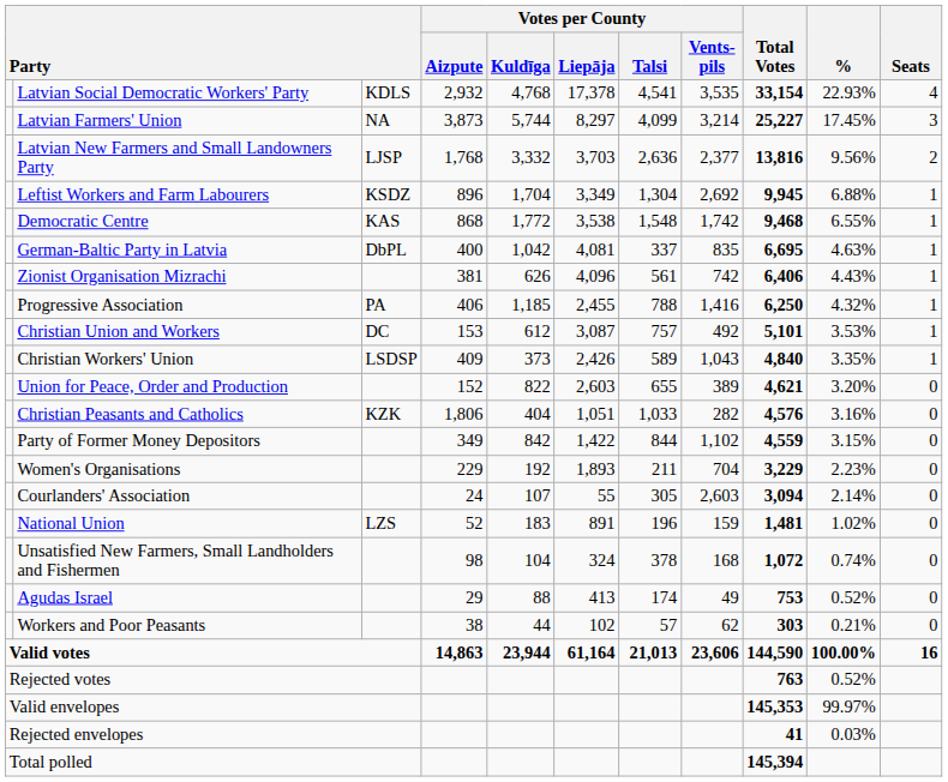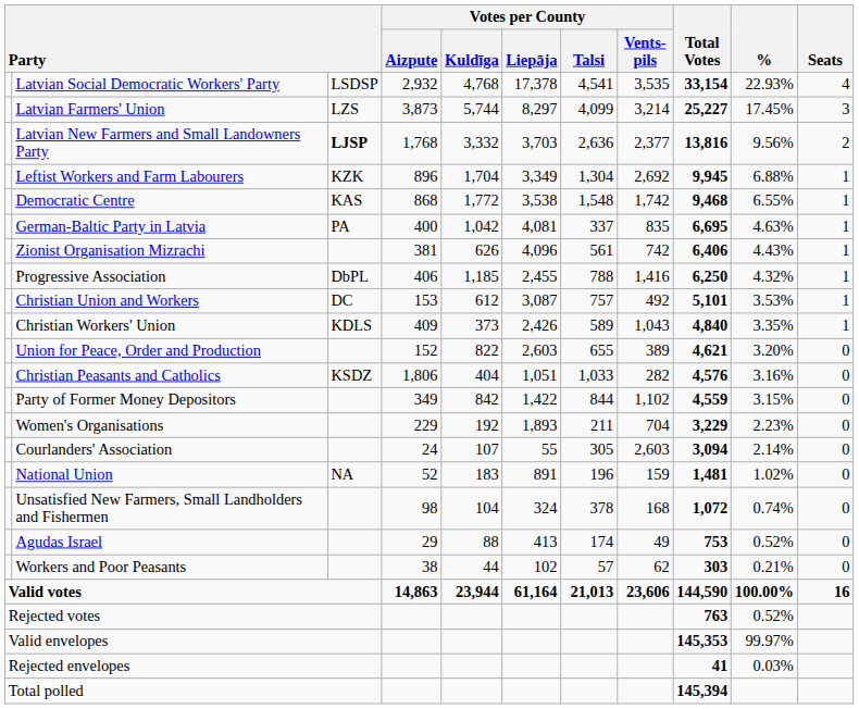Latvian Social Democratic Workers' Party | column 3: KDLS -> LSDSP
Latvian Farmers' Union | column 3: NA -> LZS
Latvian New Farmers and Small Landowners Party | column 3: normal -> bold
Leftist Workers and Farm Labourers | column 3: KSDZ -> KZK
German-Baltic Party in Latvia | column 3: DbPL -> PA
Progressive Association | column 3: PA -> DbPL
Christian Workers' Union | column 3: LSDSP -> KDLS
Christian Peasants and Catholics | column 3: KZK -> KSDZ
National Union | column 3: LZS -> NA
